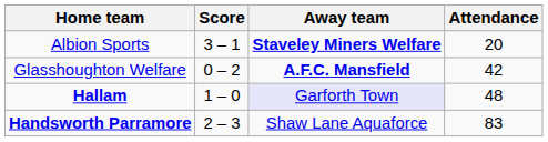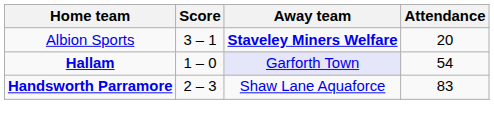- row: Glasshoughton Welfare | 0 – 2 | A.F.C. Mansfield | 42
Hallam | Attendance: 48 -> 54
